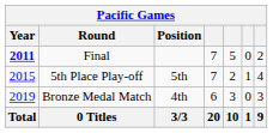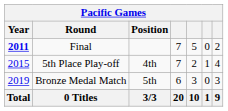5th Place Play-off | Position: 5th -> 4th
Bronze Medal Match | Position: 4th -> 5th
